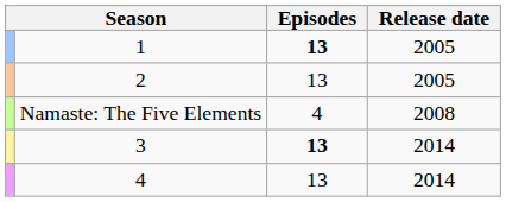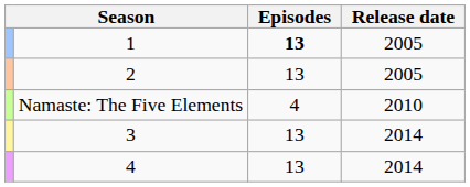Namaste: The Five Elements | Release date: 2008 -> 2010
3 | Episodes: bold -> normal
